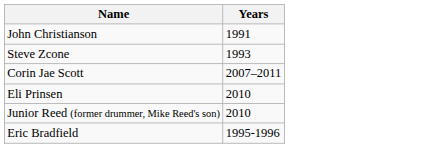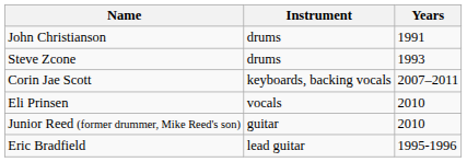+ column: Instrument | drums | drums | keyboards, backing vocals | vocals | guitar | lead guitar
